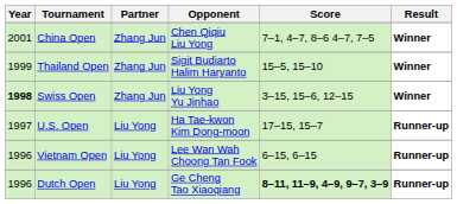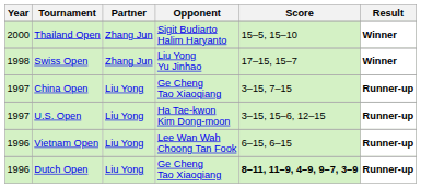- row: 2001 | China Open | Zhang Jun | Chen Qiqiu Liu Yong | 7–1, 4–7, 8–6 4–7, 7–5 | Winner
Thailand Open | Year: 1999 -> 2000
Swiss Open | Year: bold -> normal
Swiss Open | Score: 3–15, 15–6, 12–15 -> 17–15, 15–7
+ row: 1997 | China Open | Liu Yong | Ge Cheng Tao Xiaoqiang | 3–15, 7–15 | Runner-up
U.S. Open | Score: 17–15, 15–7 -> 3–15, 15–6, 12–15
